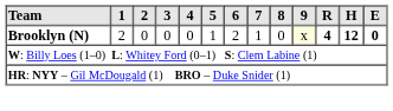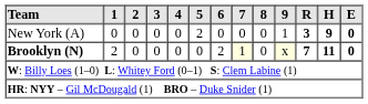+ row: New York (A) | 0 | 0 | 0 | 0 | 2 | 0 | 0 | 0 | 1 | 3 | 9 | 0
Brooklyn (N) | 5: 1 -> 0
Brooklyn (N) | 7: no background -> lightyellow background
Brooklyn (N) | R: 4 -> 7
Brooklyn (N) | H: 12 -> 11
